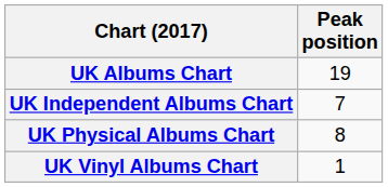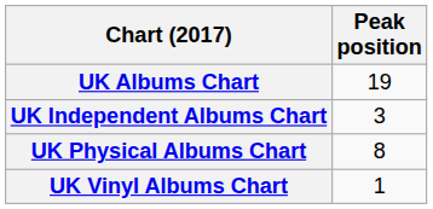UK Independent Albums Chart | Peak position: 7 -> 3
